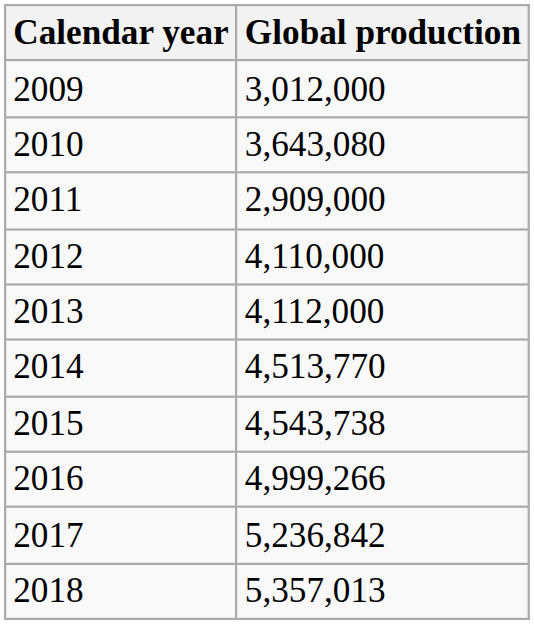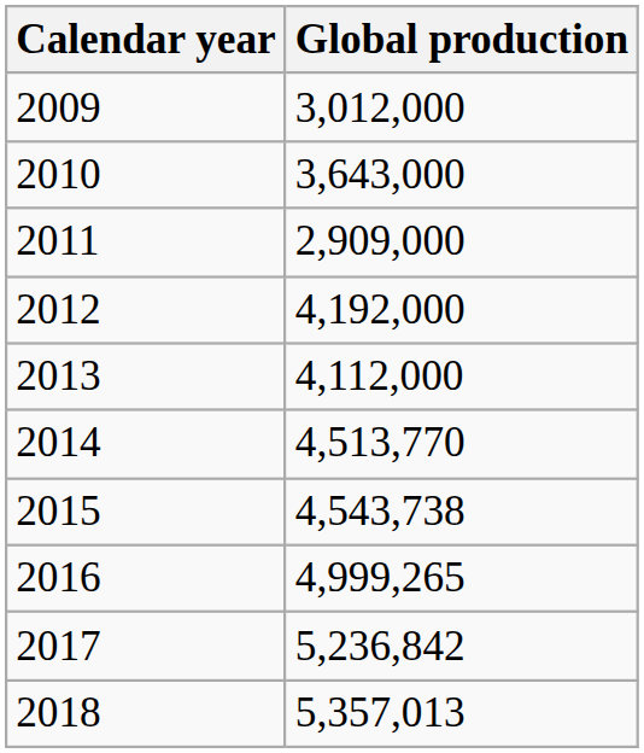2010 | Global production: 3,643,080 -> 3,643,000
2012 | Global production: 4,110,000 -> 4,192,000
2016 | Global production: 4,999,266 -> 4,999,265
